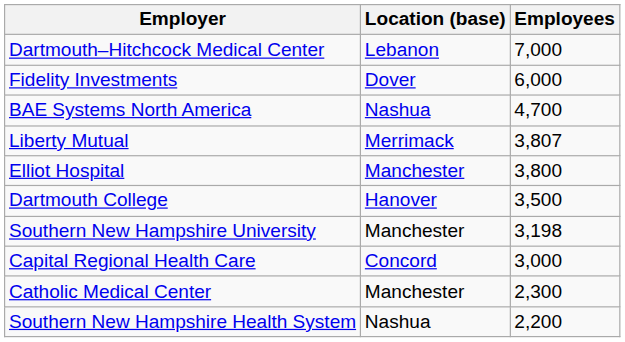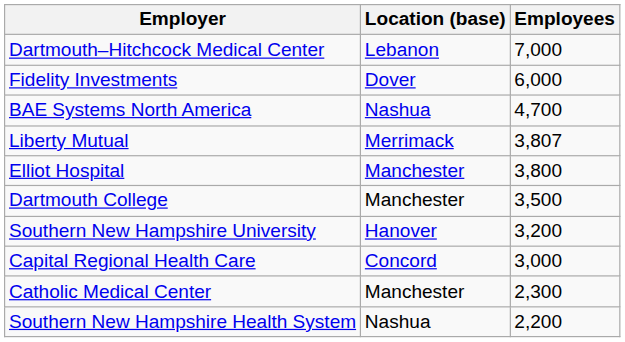Dartmouth College | Location (base): Hanover -> Manchester
Southern New Hampshire University | Location (base): Manchester -> Hanover
Southern New Hampshire University | Employees: 3,198 -> 3,200
